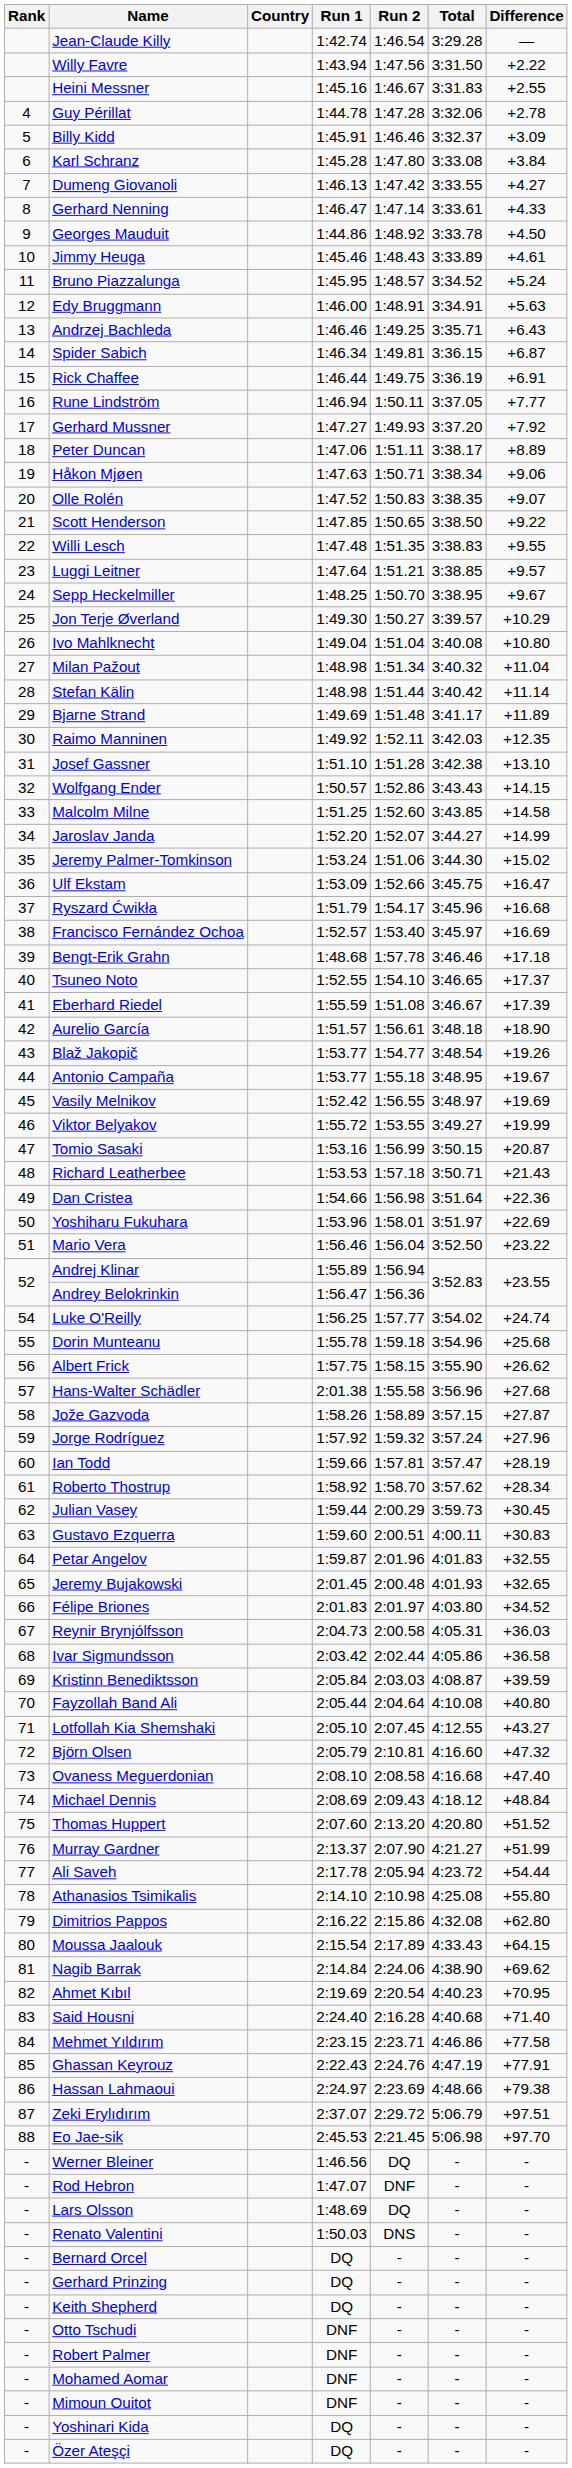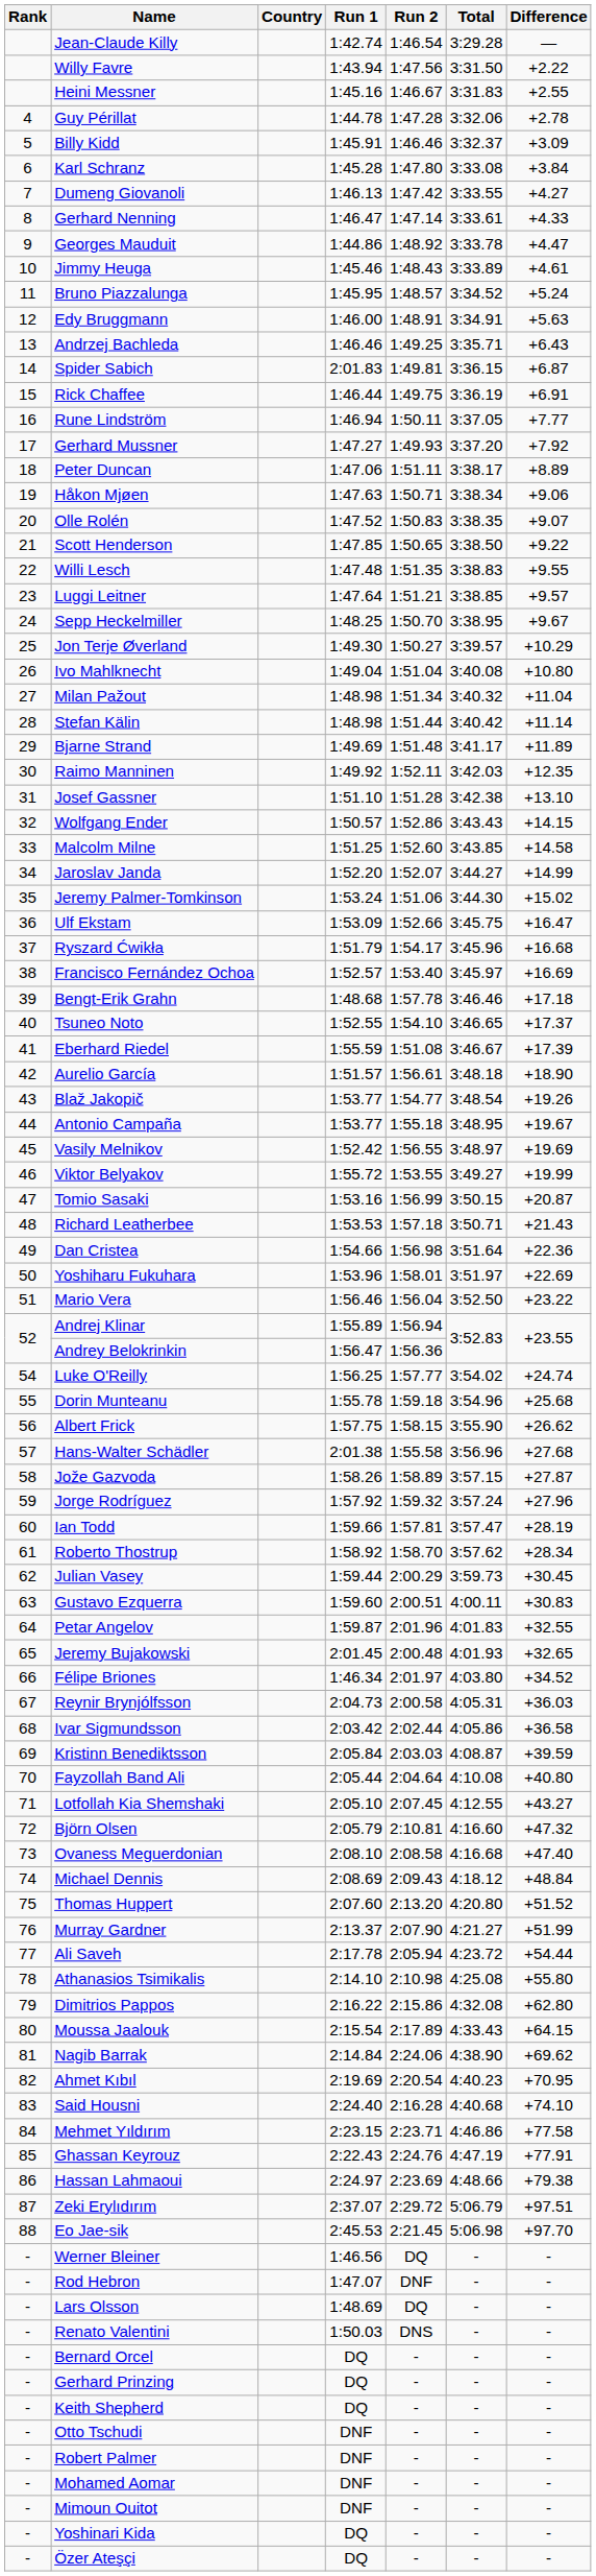Georges Mauduit | Difference: +4.50 -> +4.47
Spider Sabich | Run 1: 1:46.34 -> 2:01.83
Félipe Briones | Run 1: 2:01.83 -> 1:46.34
Said Housni | Difference: +71.40 -> +74.10
